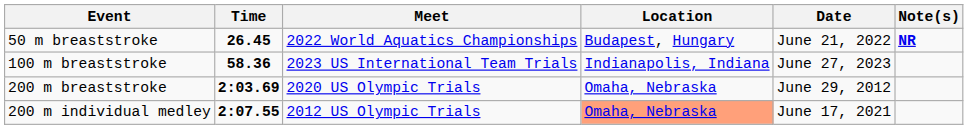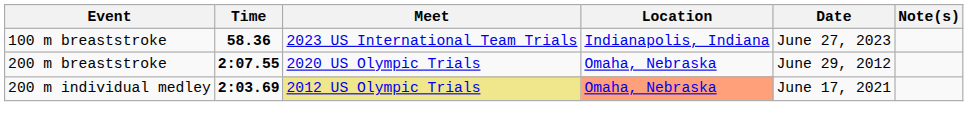- row: 50 m breaststroke | 26.45 | 2022 World Aquatics Championships | Budapest, Hungary | June 21, 2022 | NR
200 m breaststroke | Time: 2:03.69 -> 2:07.55
200 m individual medley | Time: 2:07.55 -> 2:03.69
200 m individual medley | Meet: no background -> khaki background
